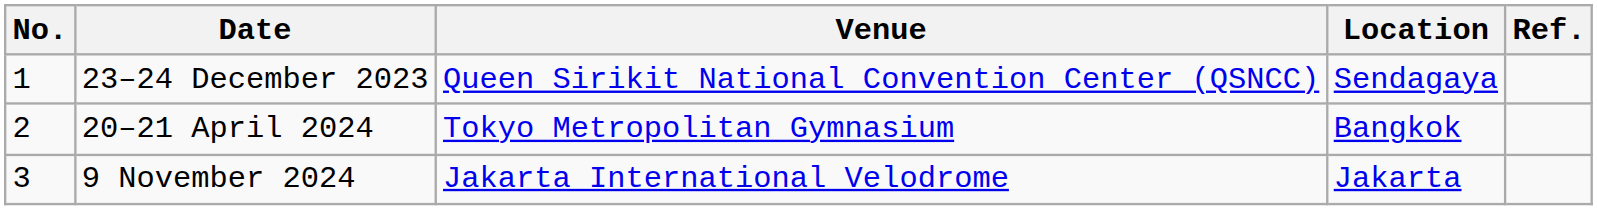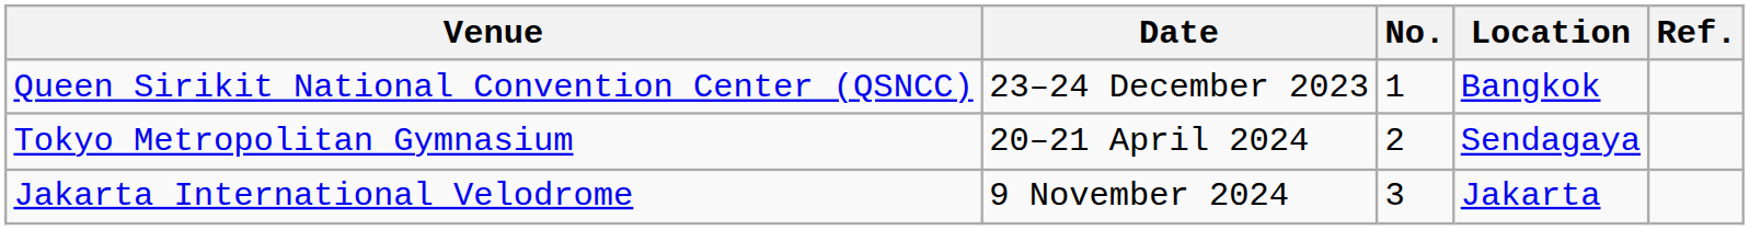columns swapped: No. <-> Venue
23–24 December 2023 | Location: Sendagaya -> Bangkok
20–21 April 2024 | Location: Bangkok -> Sendagaya
